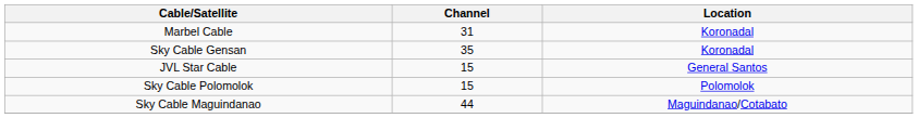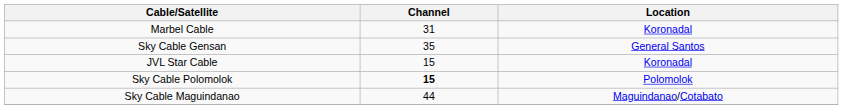Sky Cable Gensan | Location: Koronadal -> General Santos
JVL Star Cable | Location: General Santos -> Koronadal
Sky Cable Polomolok | Channel: normal -> bold
